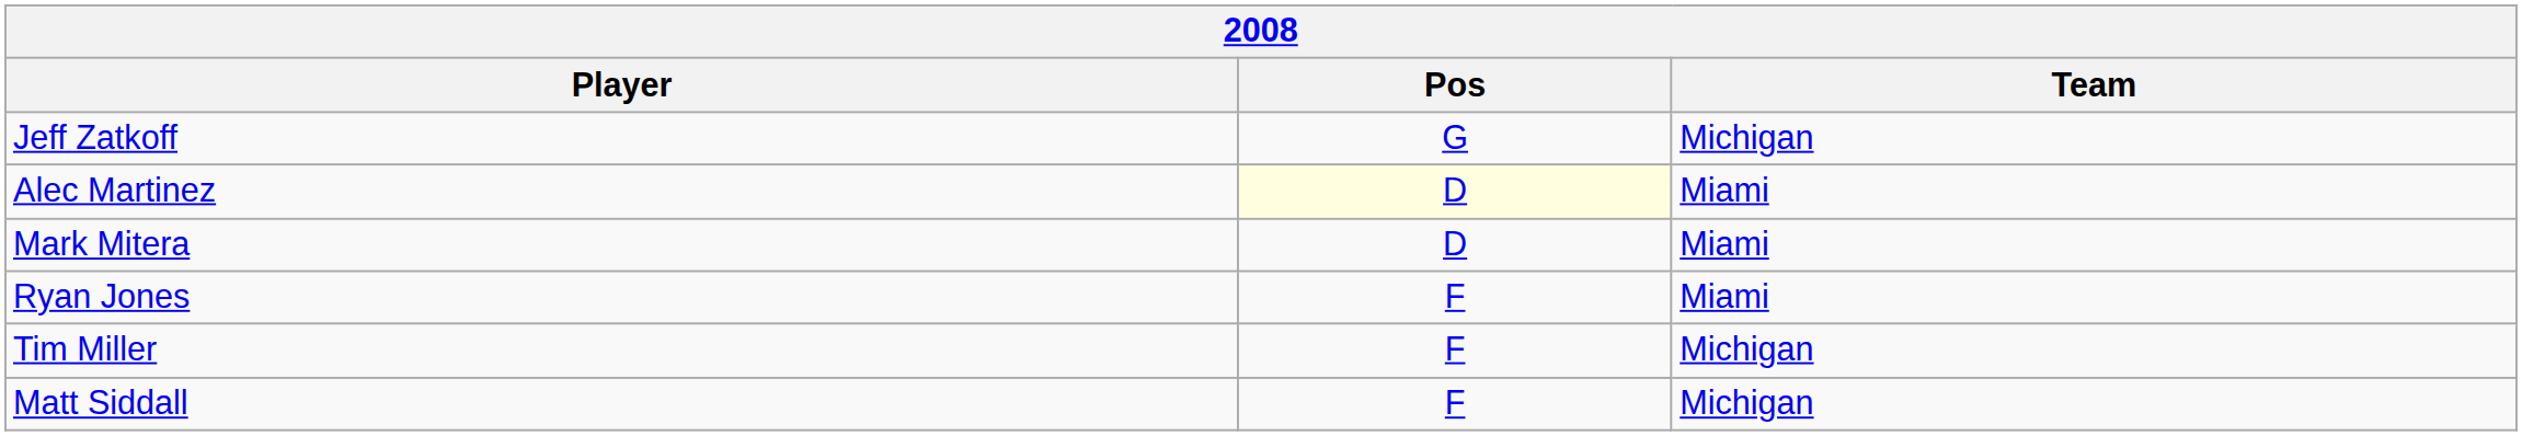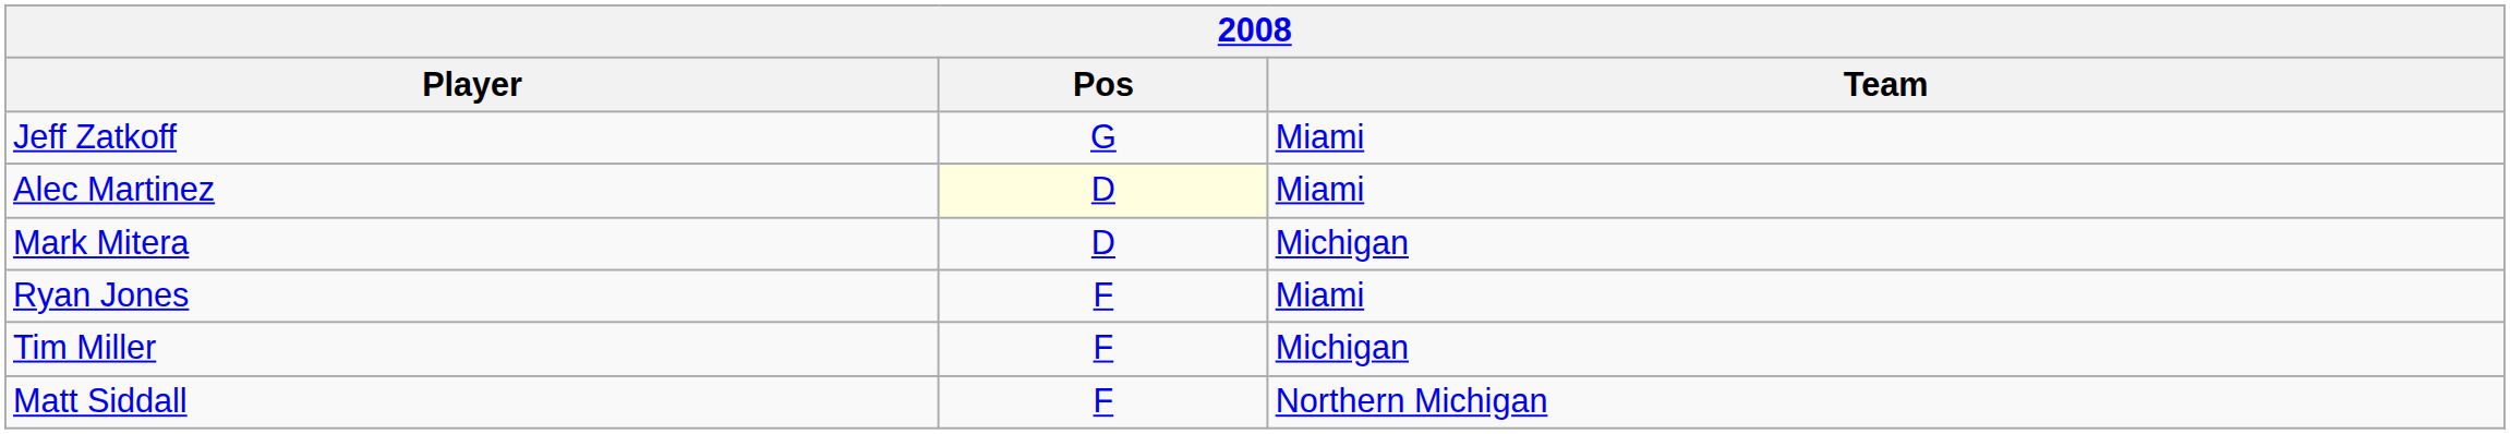Jeff Zatkoff | Team: Michigan -> Miami
Mark Mitera | Team: Miami -> Michigan
Matt Siddall | Team: Michigan -> Northern Michigan
